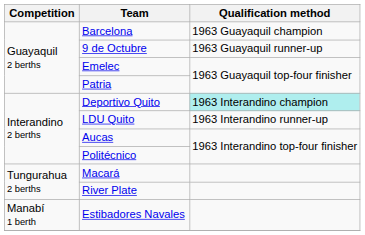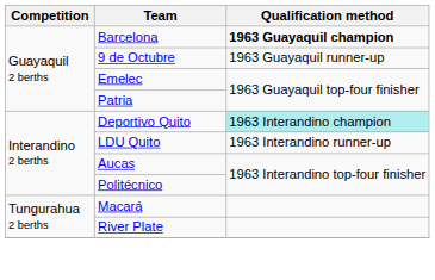Barcelona | Qualification method: normal -> bold
- row: Manabí 1 berth | Estibadores Navales
